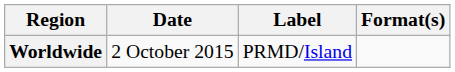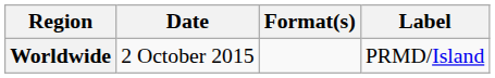columns swapped: Format(s) <-> Label
